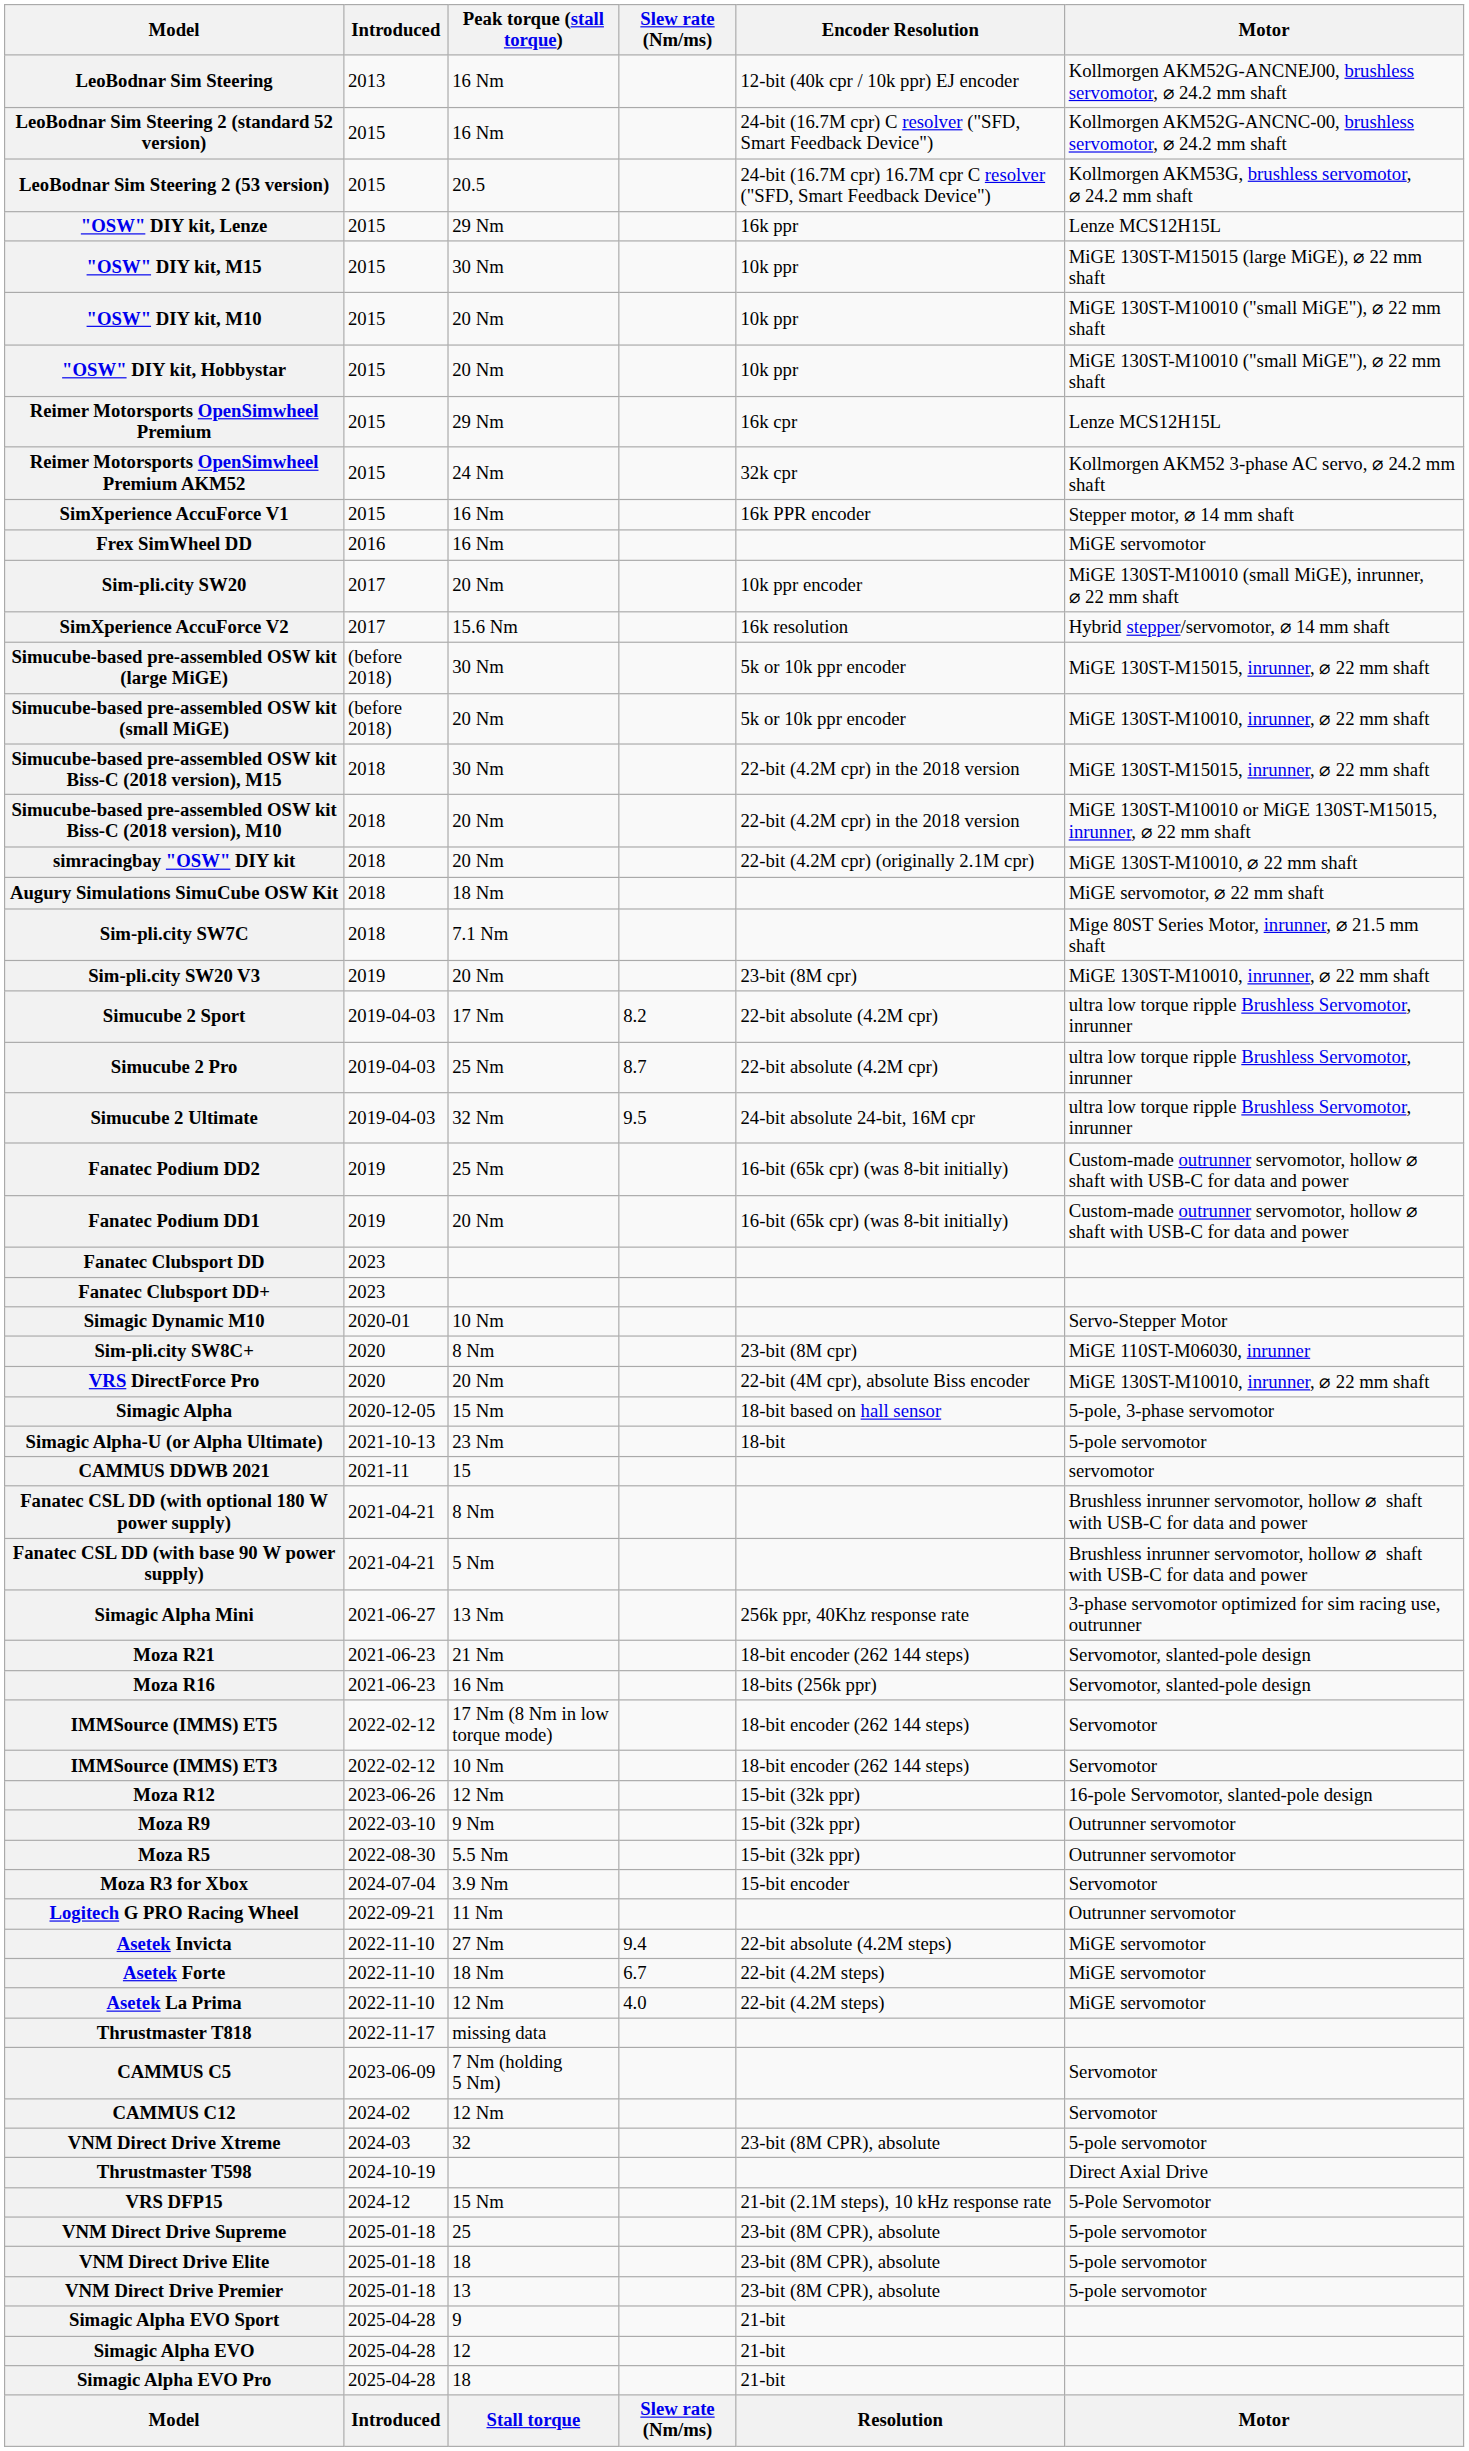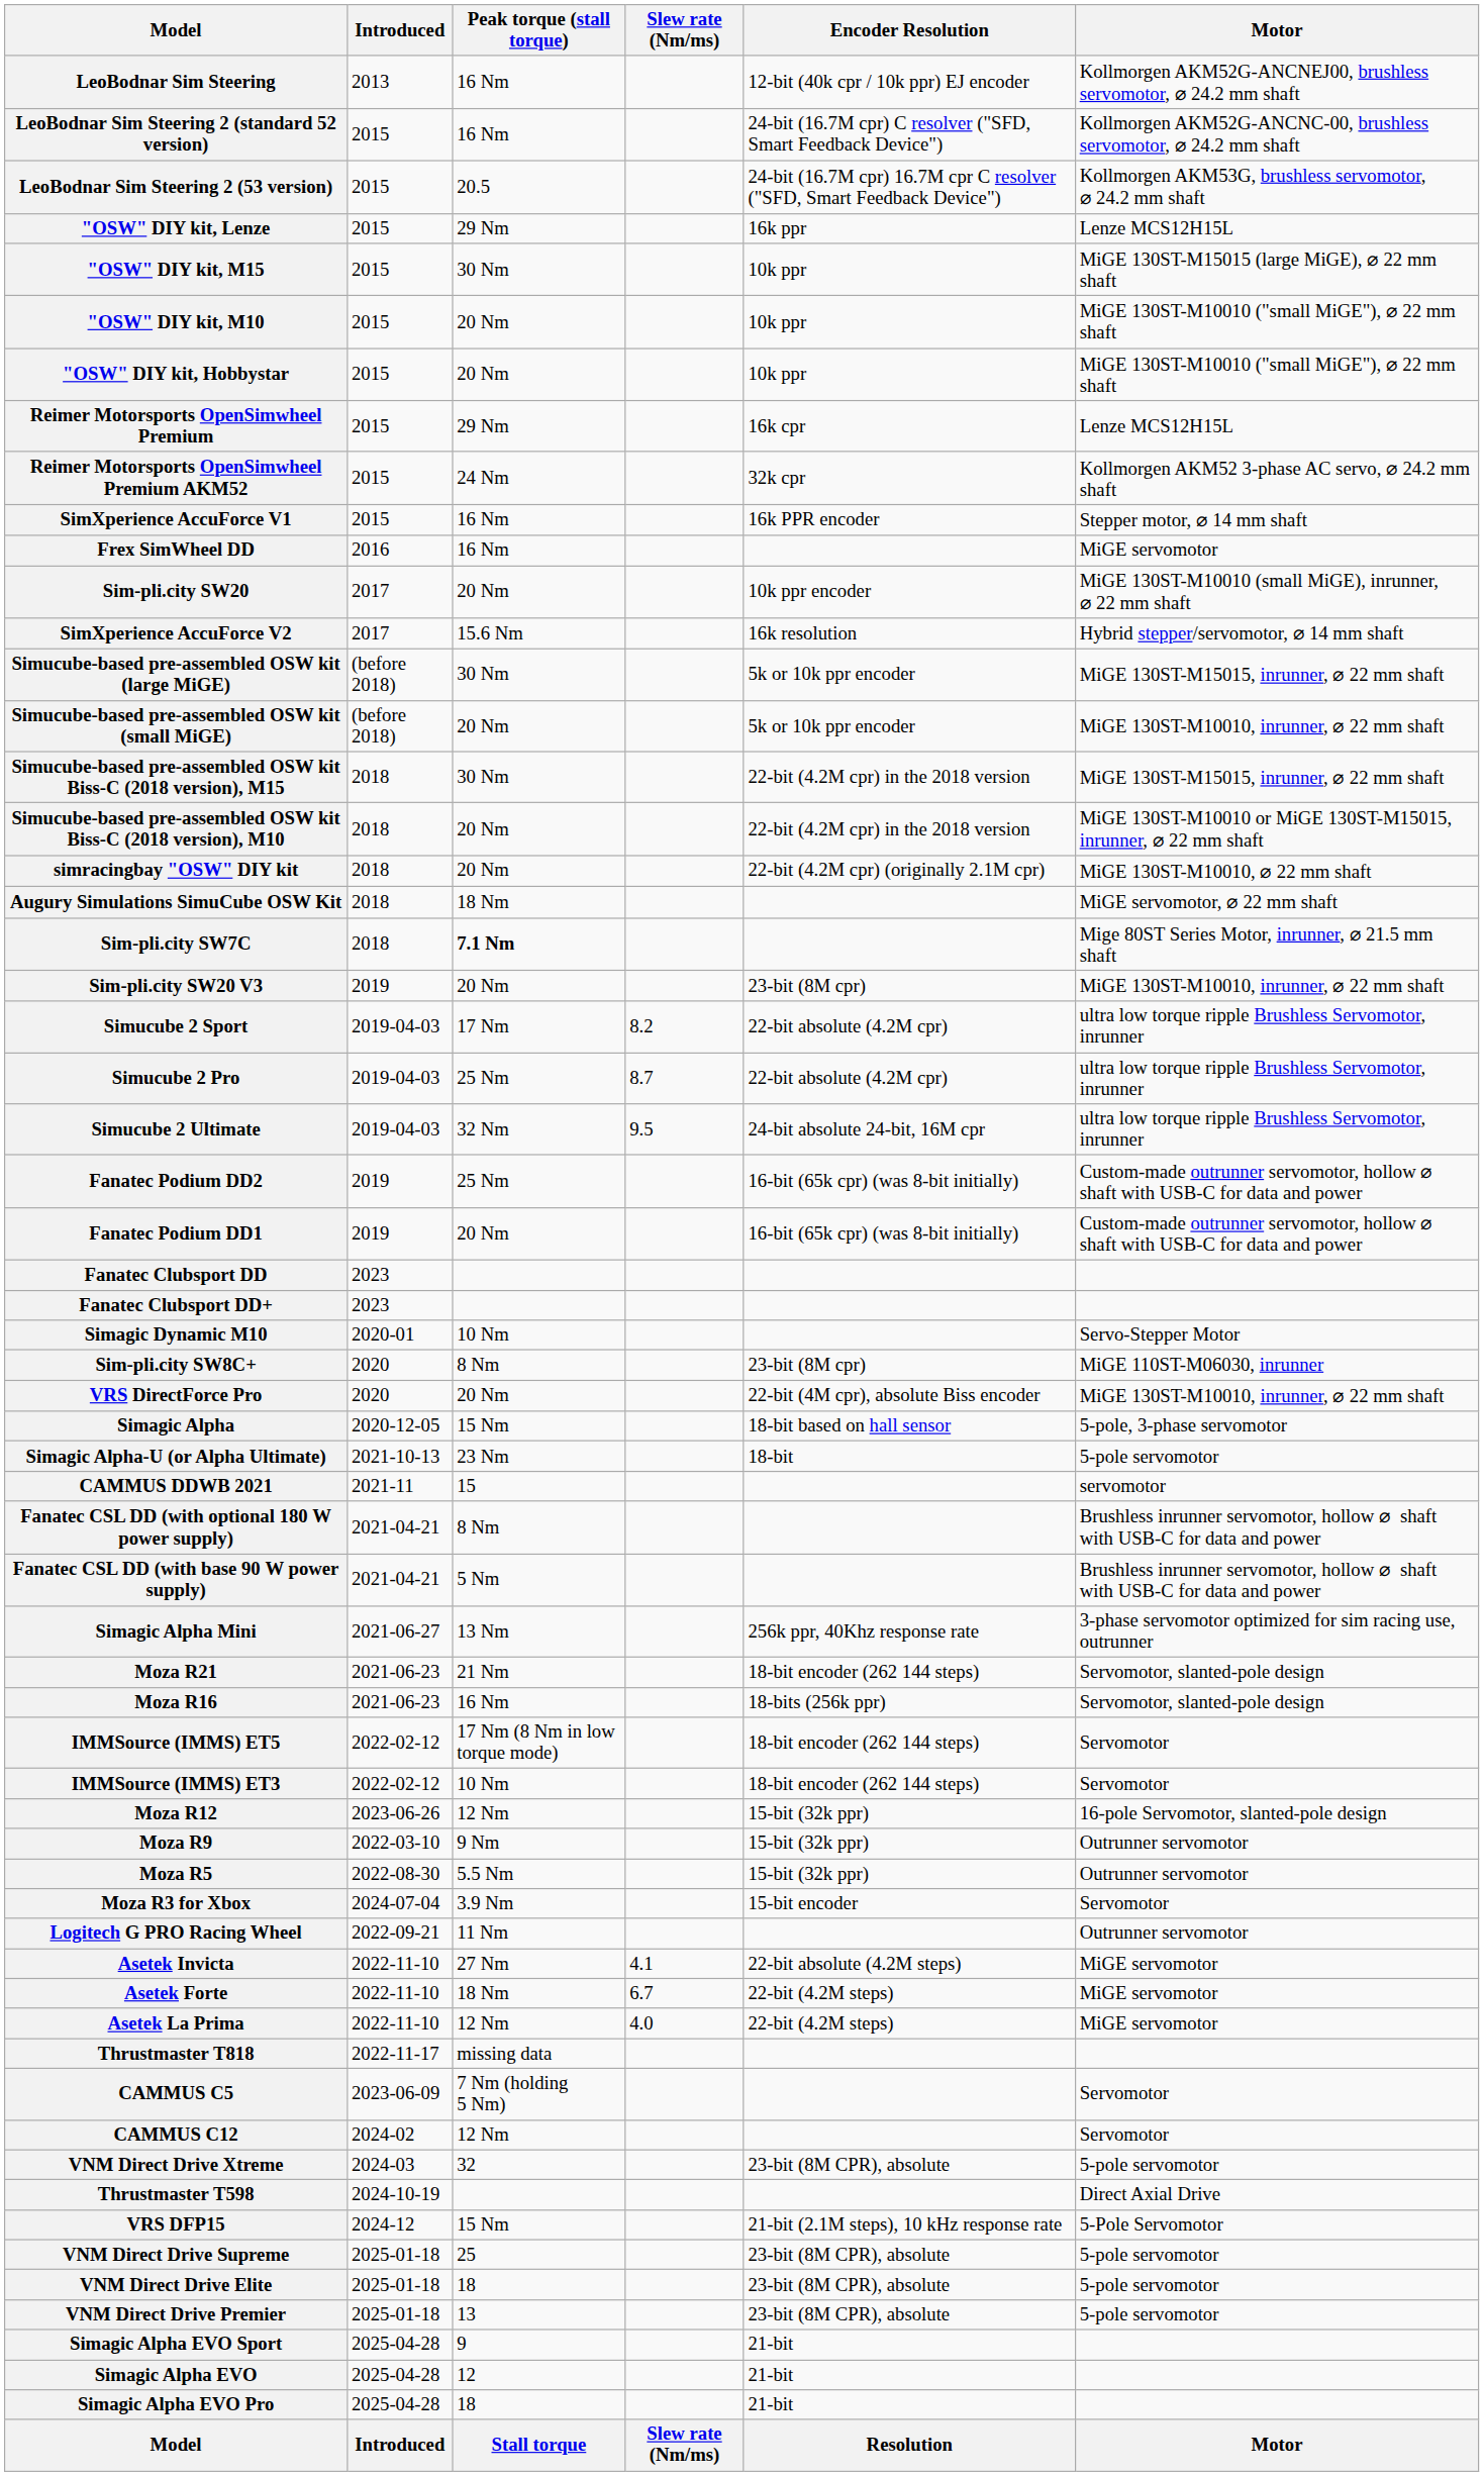Sim-pli.city SW7C | Peak torque (stall torque): normal -> bold
Asetek Invicta | Slew rate (Nm/ms): 9.4 -> 4.1
